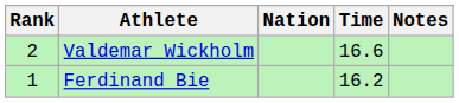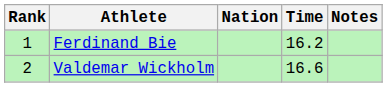rows swapped: Ferdinand Bie <-> Valdemar Wickholm
